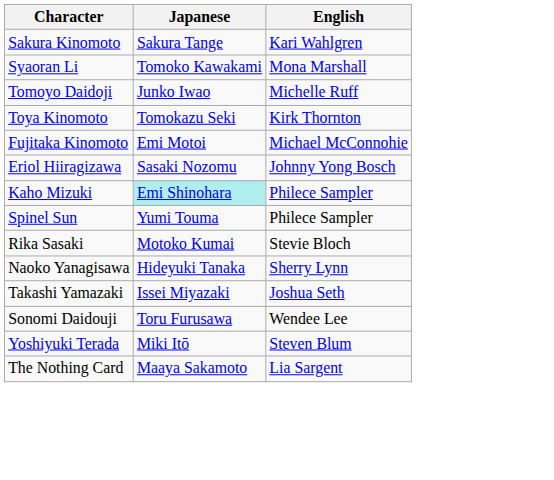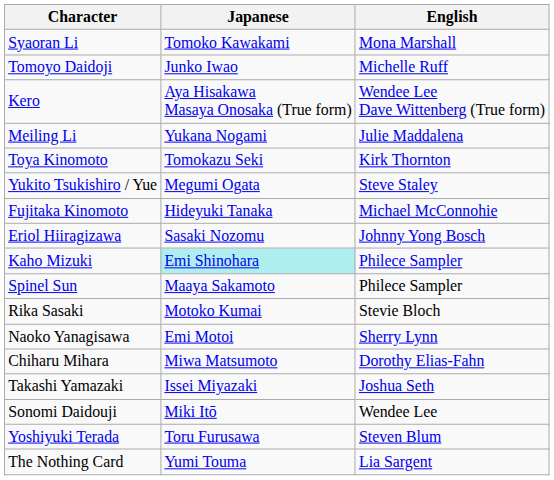- row: Sakura Kinomoto | Sakura Tange | Kari Wahlgren
+ row: Kero | Aya Hisakawa Masaya Onosaka (True form) | Wendee Lee Dave Wittenberg (True form)
+ row: Meiling Li | Yukana Nogami | Julie Maddalena
+ row: Yukito Tsukishiro / Yue | Megumi Ogata | Steve Staley
Fujitaka Kinomoto | Japanese: Emi Motoi -> Hideyuki Tanaka
Spinel Sun | Japanese: Yumi Touma -> Maaya Sakamoto
Naoko Yanagisawa | Japanese: Hideyuki Tanaka -> Emi Motoi
+ row: Chiharu Mihara | Miwa Matsumoto | Dorothy Elias-Fahn
Sonomi Daidouji | Japanese: Toru Furusawa -> Miki Itō
Yoshiyuki Terada | Japanese: Miki Itō -> Toru Furusawa
The Nothing Card | Japanese: Maaya Sakamoto -> Yumi Touma
